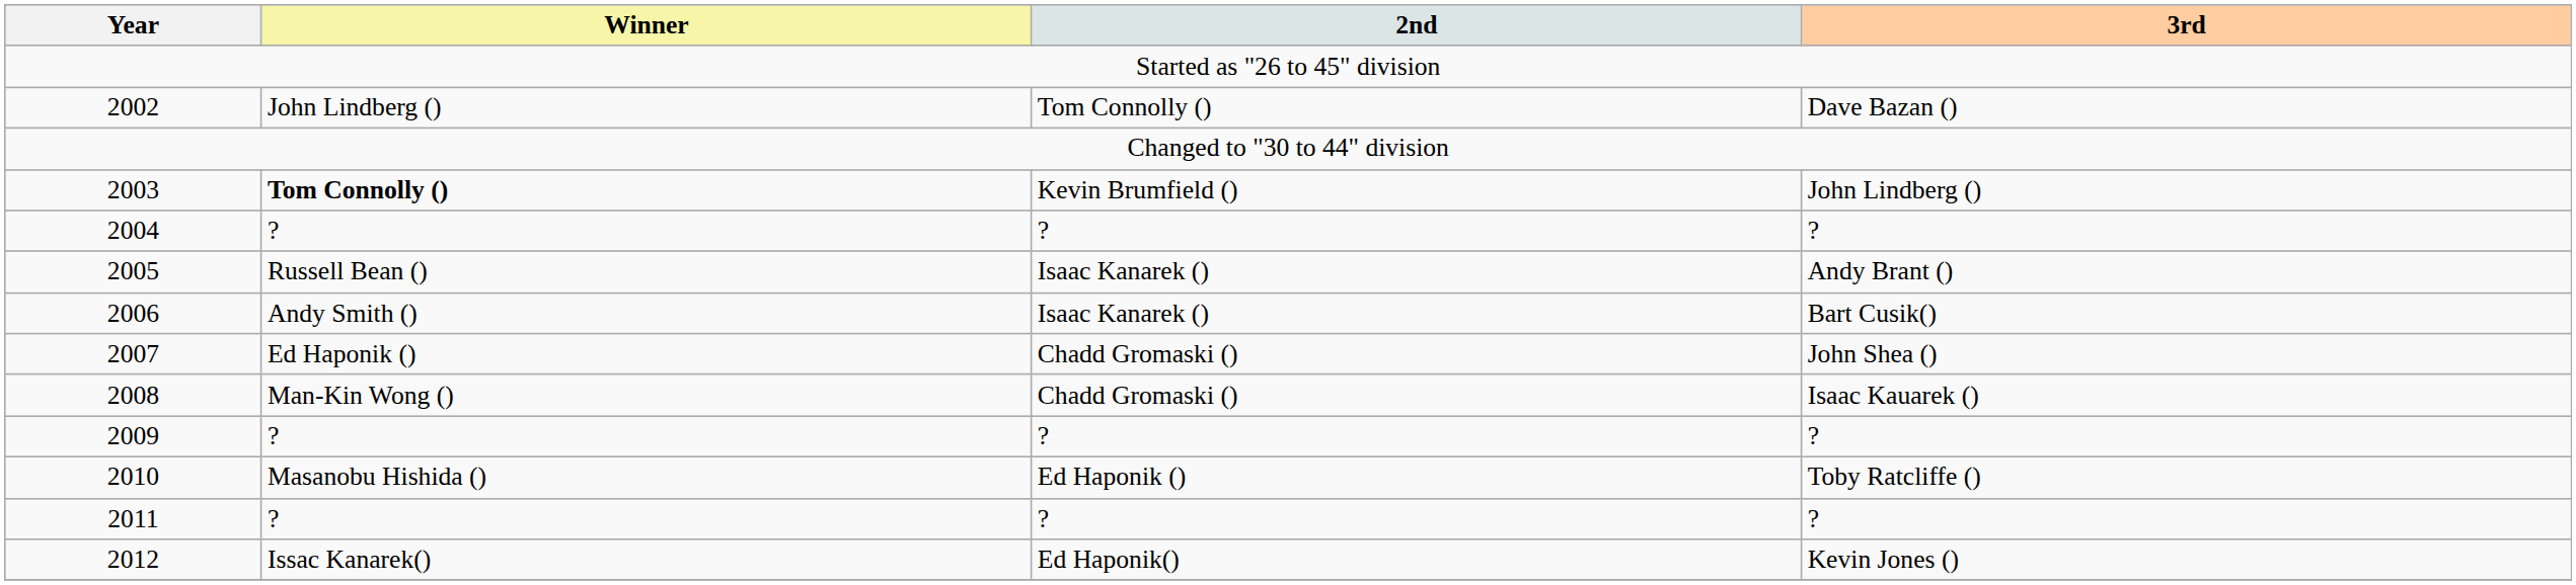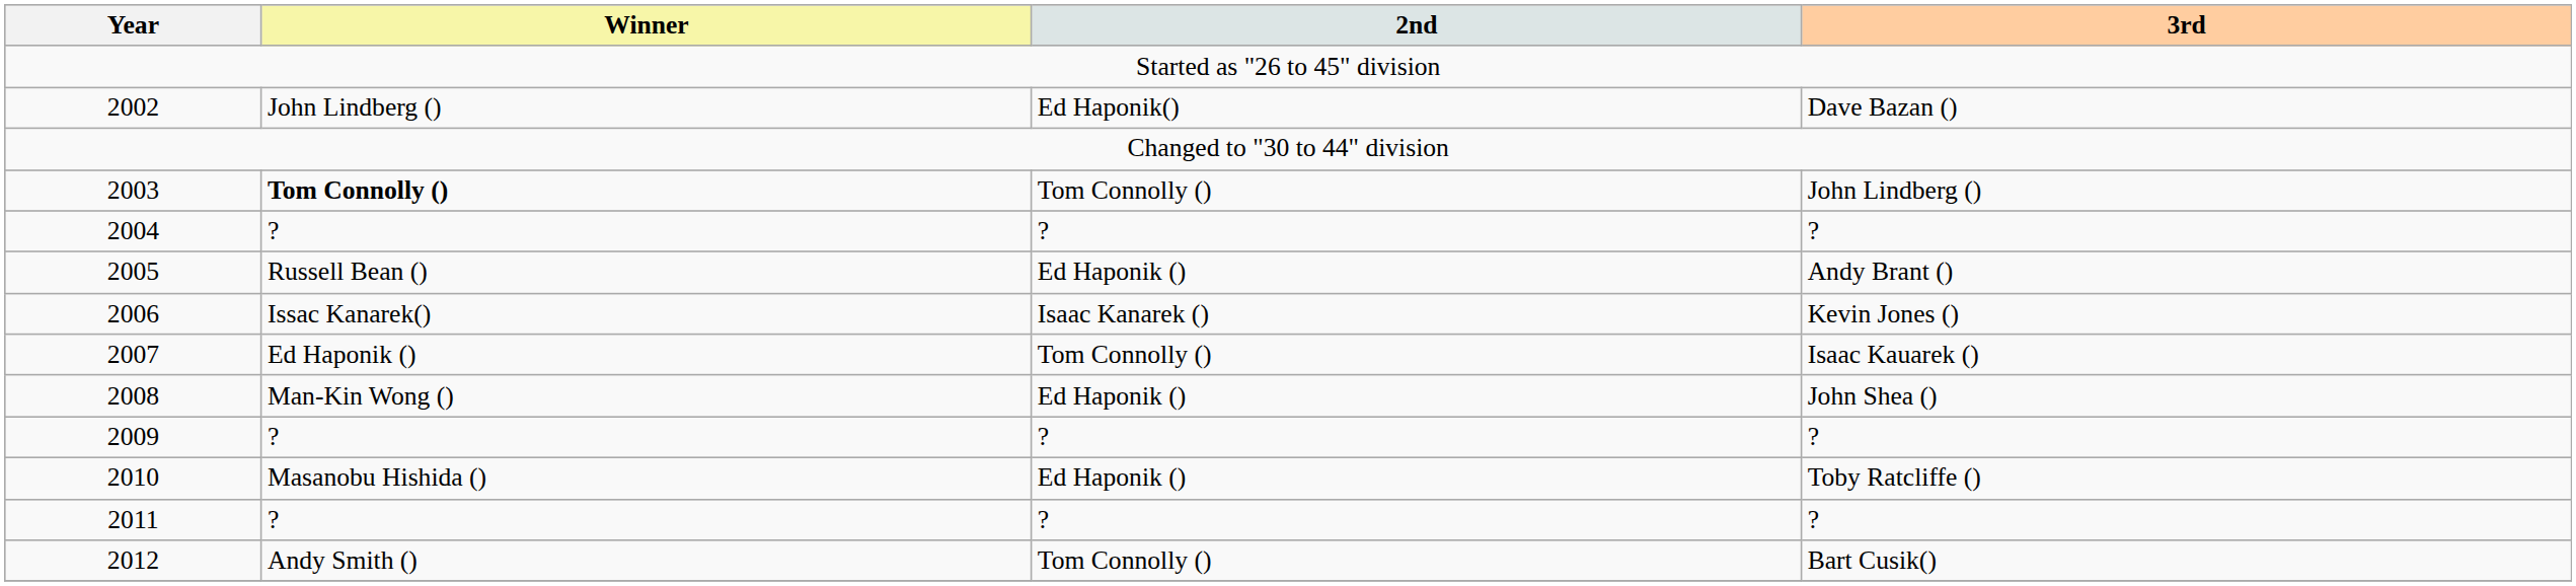2002 | 2nd: Tom Connolly () -> Ed Haponik()
2003 | 2nd: Kevin Brumfield () -> Tom Connolly ()
2005 | 2nd: Isaac Kanarek () -> Ed Haponik ()
2006 | Winner: Andy Smith () -> Issac Kanarek()
2006 | 3rd: Bart Cusik() -> Kevin Jones ()
2007 | 2nd: Chadd Gromaski () -> Tom Connolly ()
2007 | 3rd: John Shea () -> Isaac Kauarek ()
2008 | 2nd: Chadd Gromaski () -> Ed Haponik ()
2008 | 3rd: Isaac Kauarek () -> John Shea ()
2012 | Winner: Issac Kanarek() -> Andy Smith ()
2012 | 2nd: Ed Haponik() -> Tom Connolly ()
2012 | 3rd: Kevin Jones () -> Bart Cusik()
